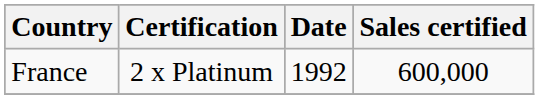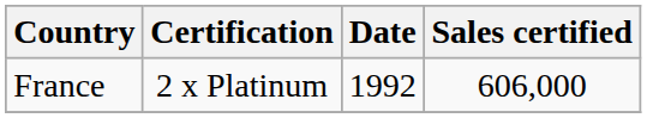France | Sales certified: 600,000 -> 606,000
